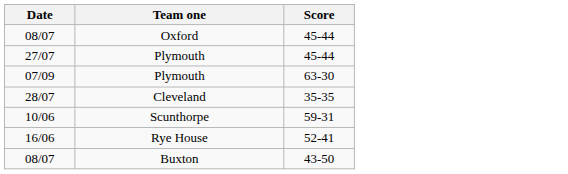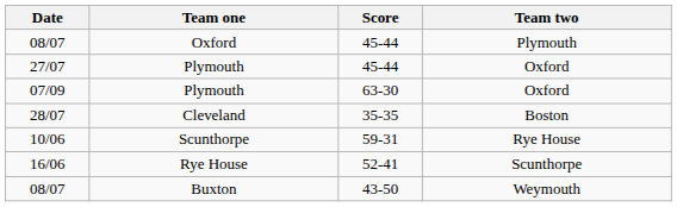+ column: Team two | Plymouth | Oxford | Oxford | Boston | Rye House | Scunthorpe | Weymouth
